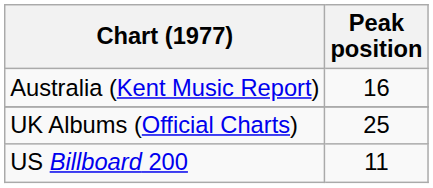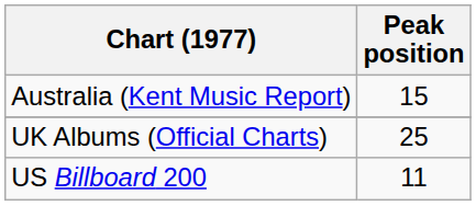Australia (Kent Music Report) | Peak position: 16 -> 15
